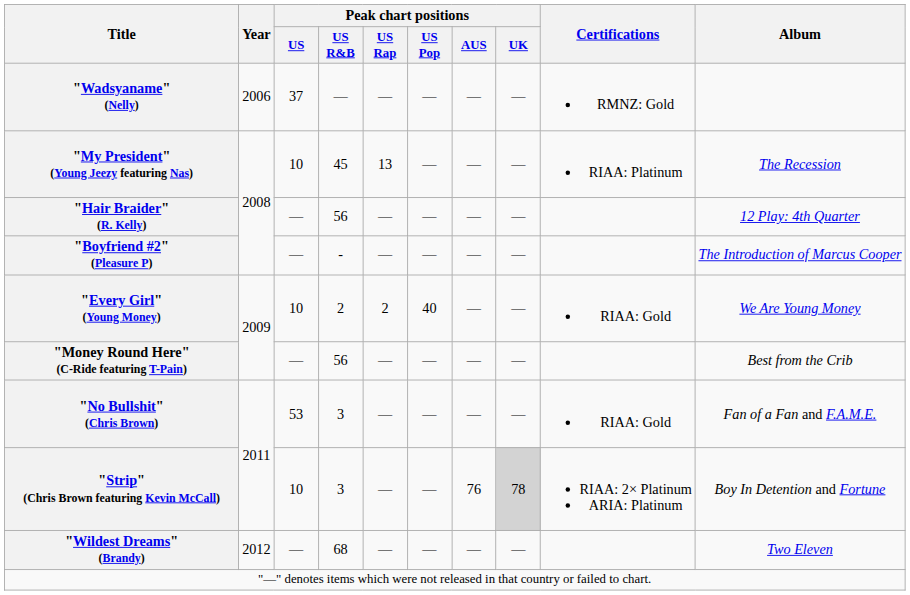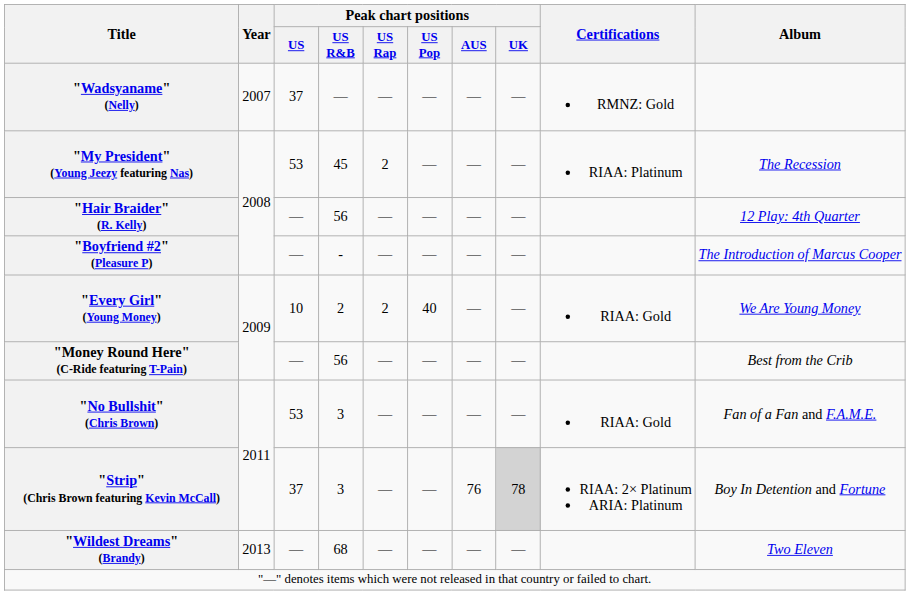"Wadsyaname" (Nelly) | Year: 2006 -> 2007
"My President" (Young Jeezy featuring Nas) | Peak chart positions / US: 10 -> 53
"My President" (Young Jeezy featuring Nas) | Peak chart positions / US Rap: 13 -> 2
"Strip" (Chris Brown featuring Kevin McCall) | Peak chart positions / US: 10 -> 37
"Wildest Dreams" (Brandy) | Year: 2012 -> 2013
